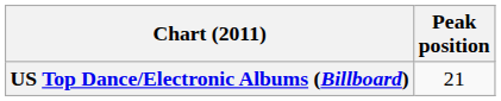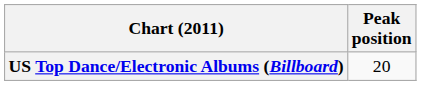US Top Dance/Electronic Albums (Billboard) | Peak position: 21 -> 20
